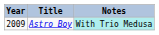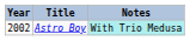Astro Boy | Year: 2009 -> 2002
